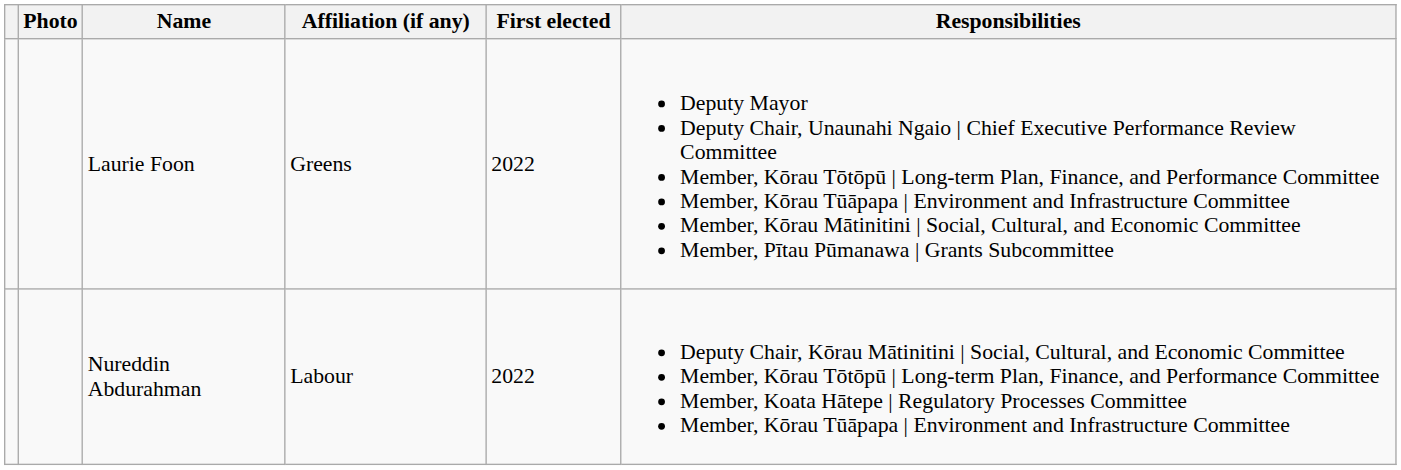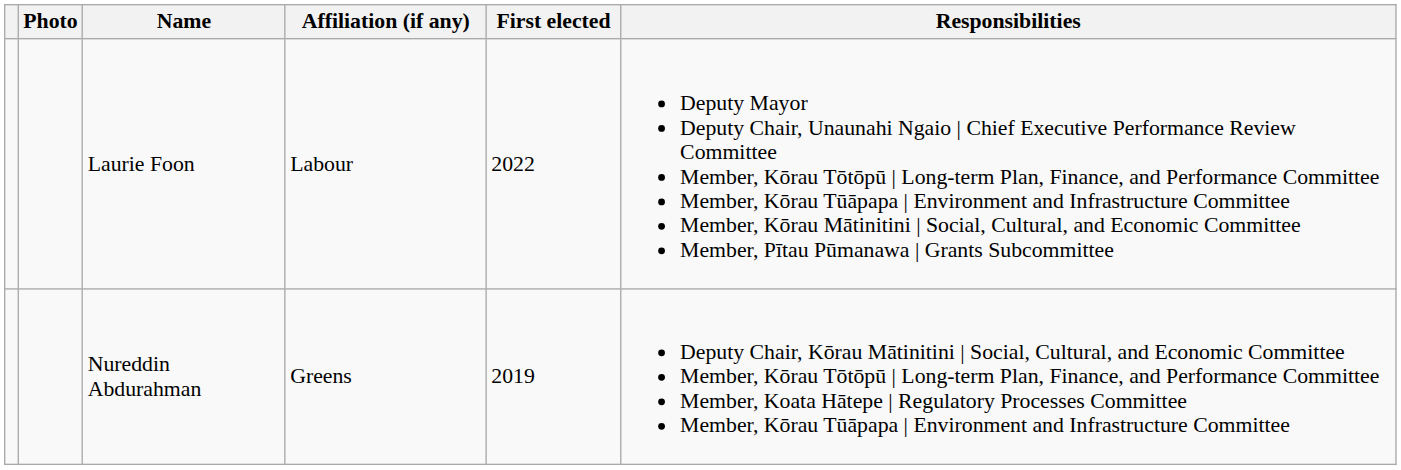Laurie Foon | Affiliation (if any): Greens -> Labour
Nureddin Abdurahman | Affiliation (if any): Labour -> Greens
Nureddin Abdurahman | First elected: 2022 -> 2019
